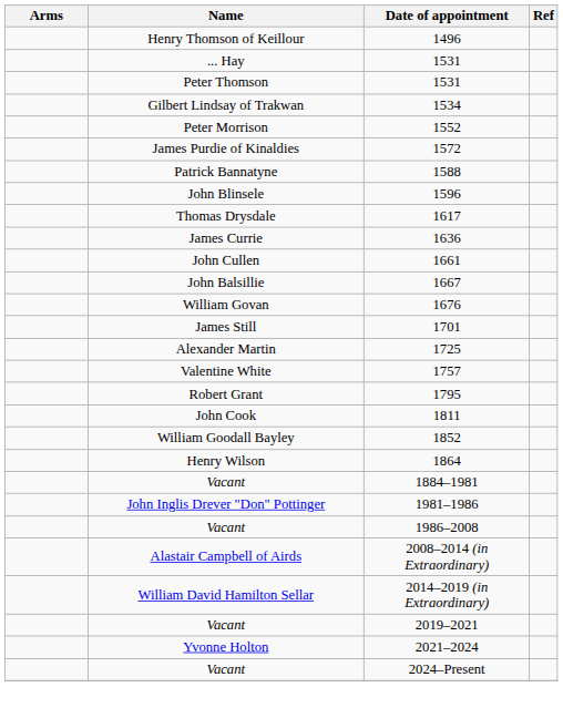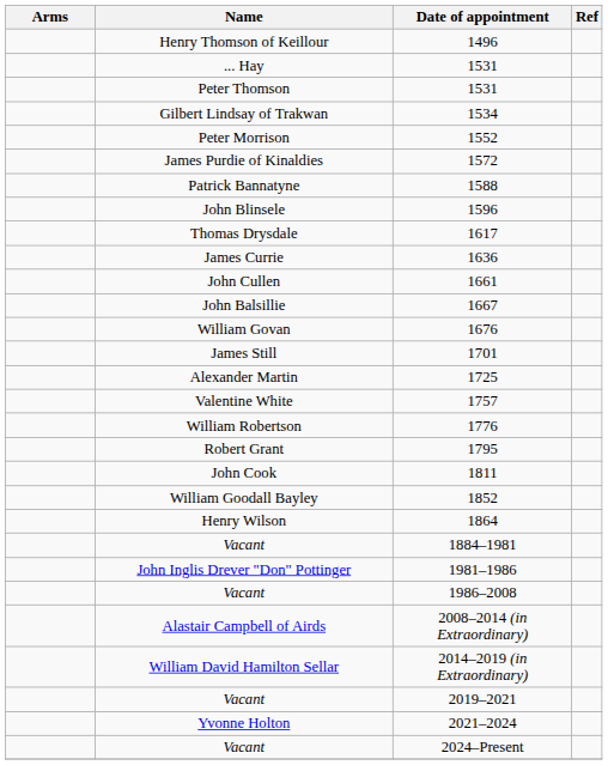+ row: William Robertson | 1776
